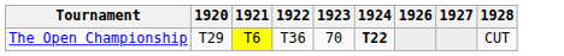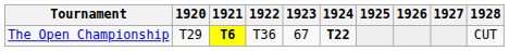+ column: 1925
The Open Championship | 1921: normal -> bold
The Open Championship | 1923: 70 -> 67
